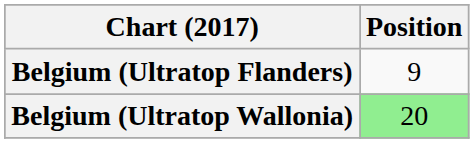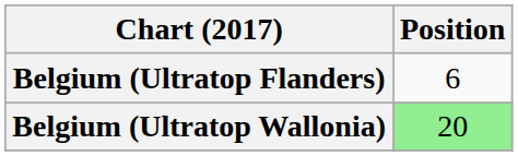Belgium (Ultratop Flanders) | Position: 9 -> 6
